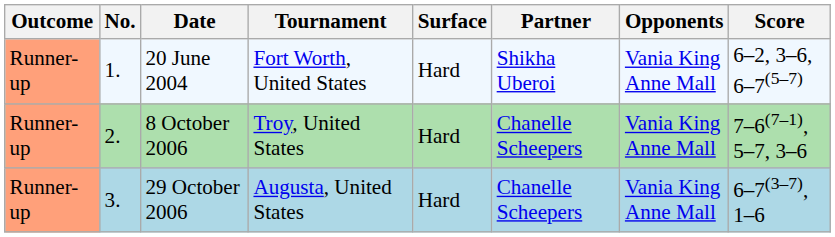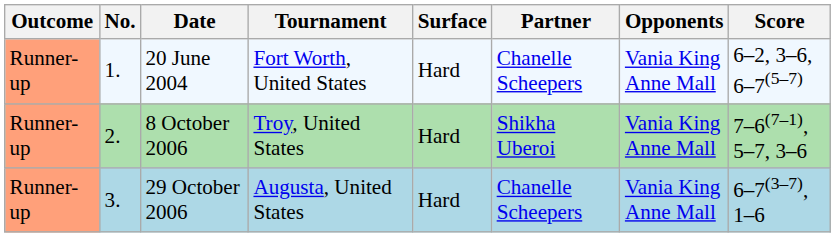20 June 2004 | Partner: Shikha Uberoi -> Chanelle Scheepers
8 October 2006 | Partner: Chanelle Scheepers -> Shikha Uberoi
